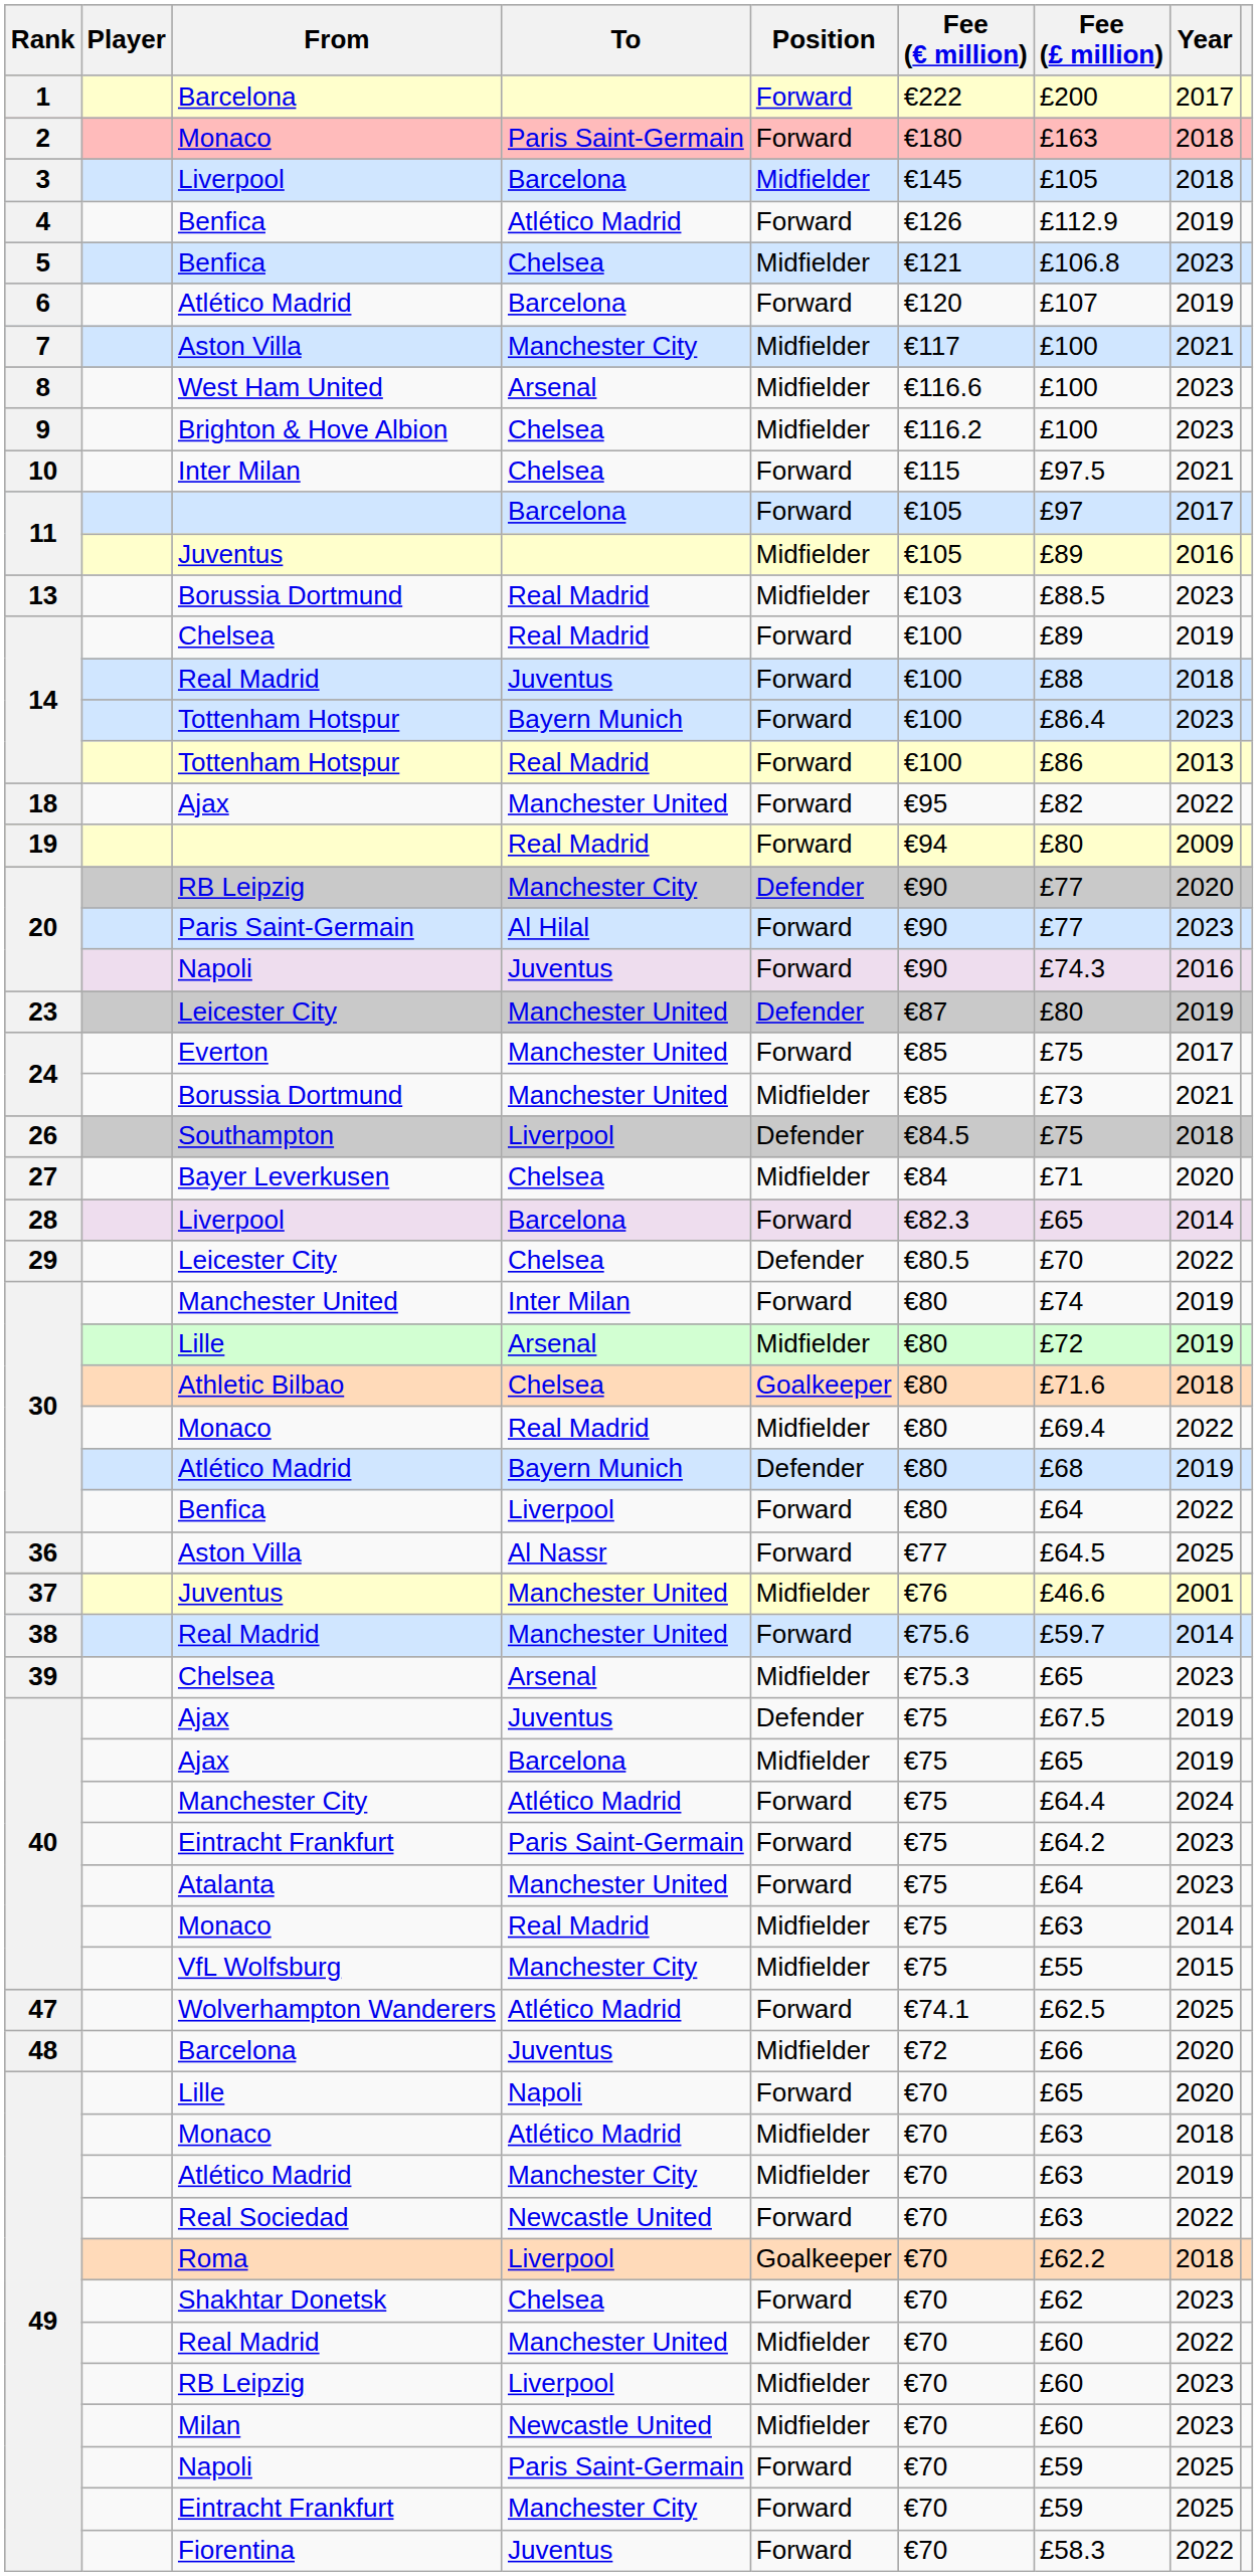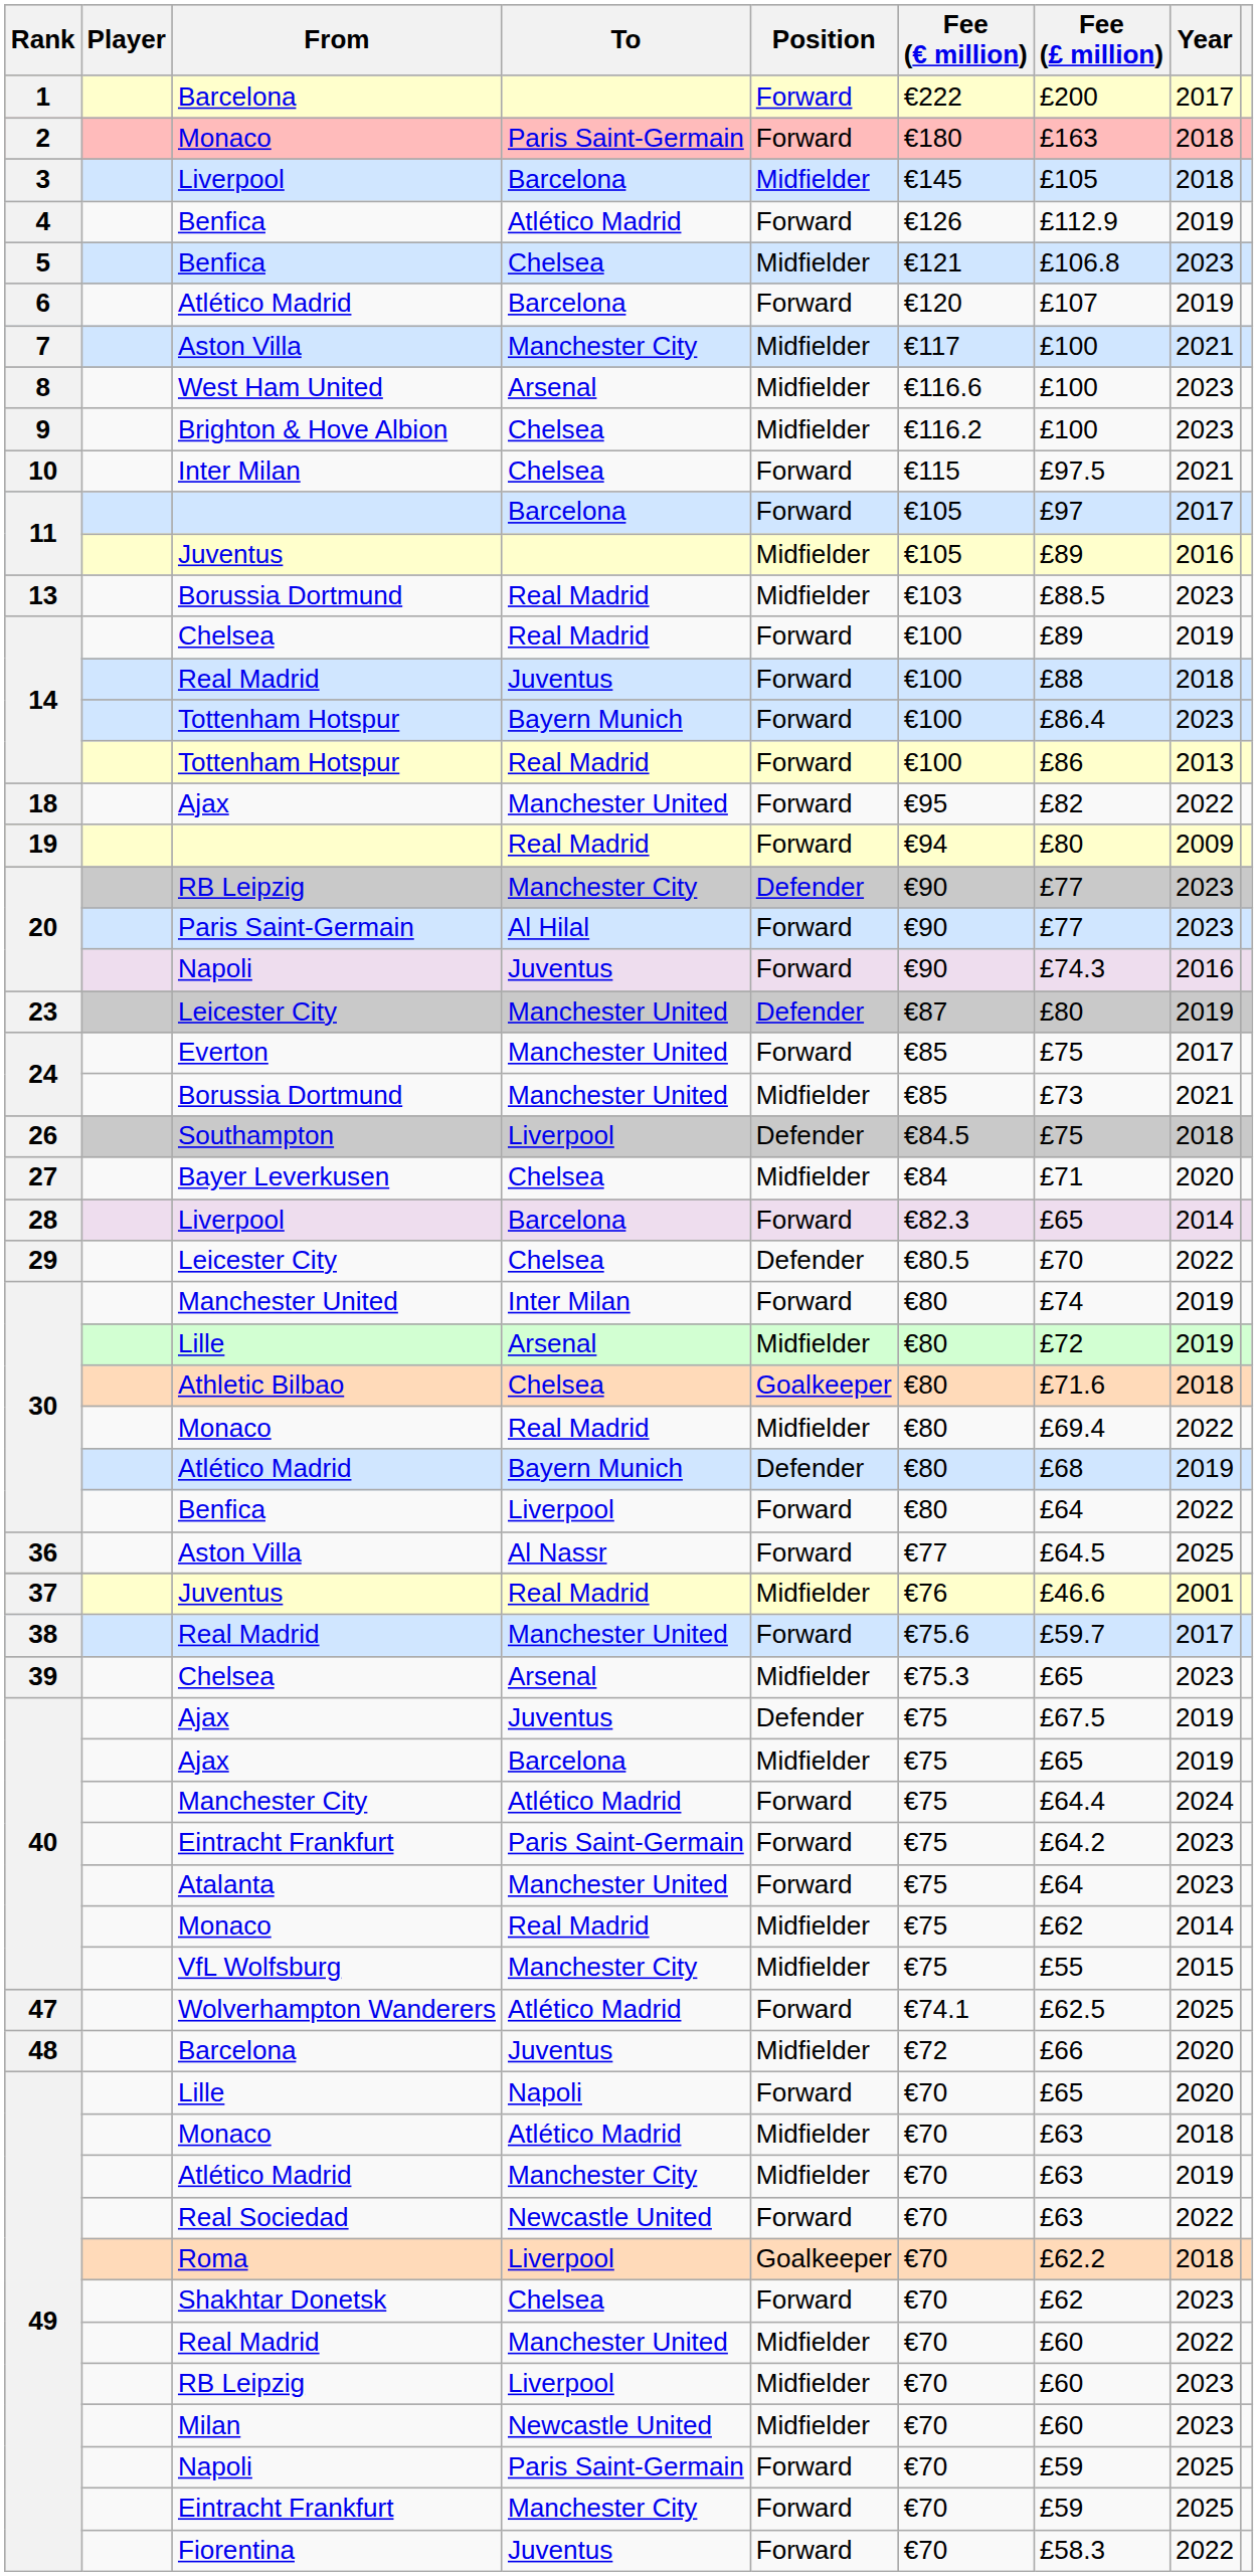20 / RB Leipzig | Year: 2020 -> 2023
37 / Juventus | To: Manchester United -> Real Madrid
38 / Real Madrid | Year: 2014 -> 2017
40 / Monaco | Fee (£ million): £63 -> £62
